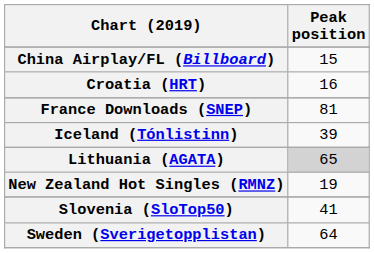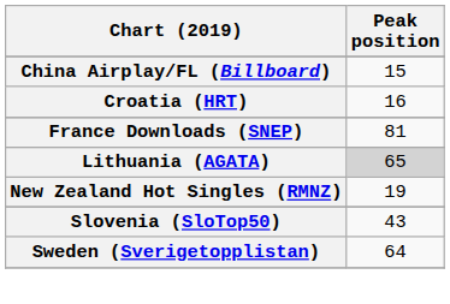- row: Iceland (Tónlistinn) | 39
Slovenia (SloTop50) | Peak position: 41 -> 43
